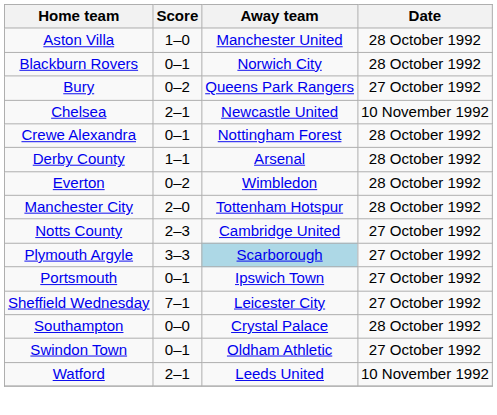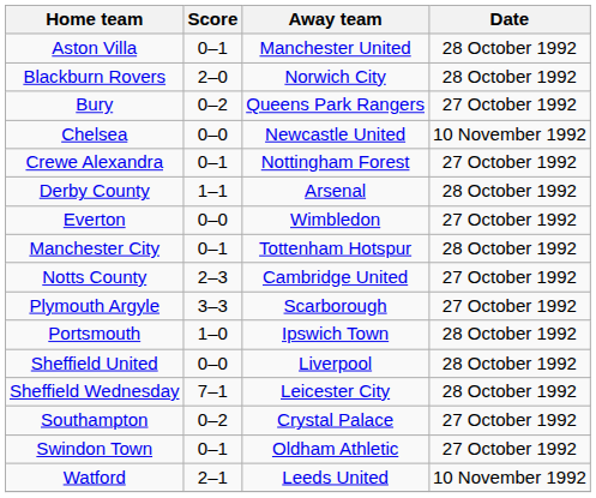Aston Villa | Score: 1–0 -> 0–1
Blackburn Rovers | Score: 0–1 -> 2–0
Chelsea | Score: 2–1 -> 0–0
Crewe Alexandra | Date: 28 October 1992 -> 27 October 1992
Everton | Score: 0–2 -> 0–0
Everton | Date: 28 October 1992 -> 27 October 1992
Manchester City | Score: 2–0 -> 0–1
Plymouth Argyle | Away team: lightblue background -> no background
Portsmouth | Score: 0–1 -> 1–0
Portsmouth | Date: 27 October 1992 -> 28 October 1992
+ row: Sheffield United | 0–0 | Liverpool | 28 October 1992
Sheffield Wednesday | Date: 27 October 1992 -> 28 October 1992
Southampton | Score: 0–0 -> 0–2
Southampton | Date: 28 October 1992 -> 27 October 1992
